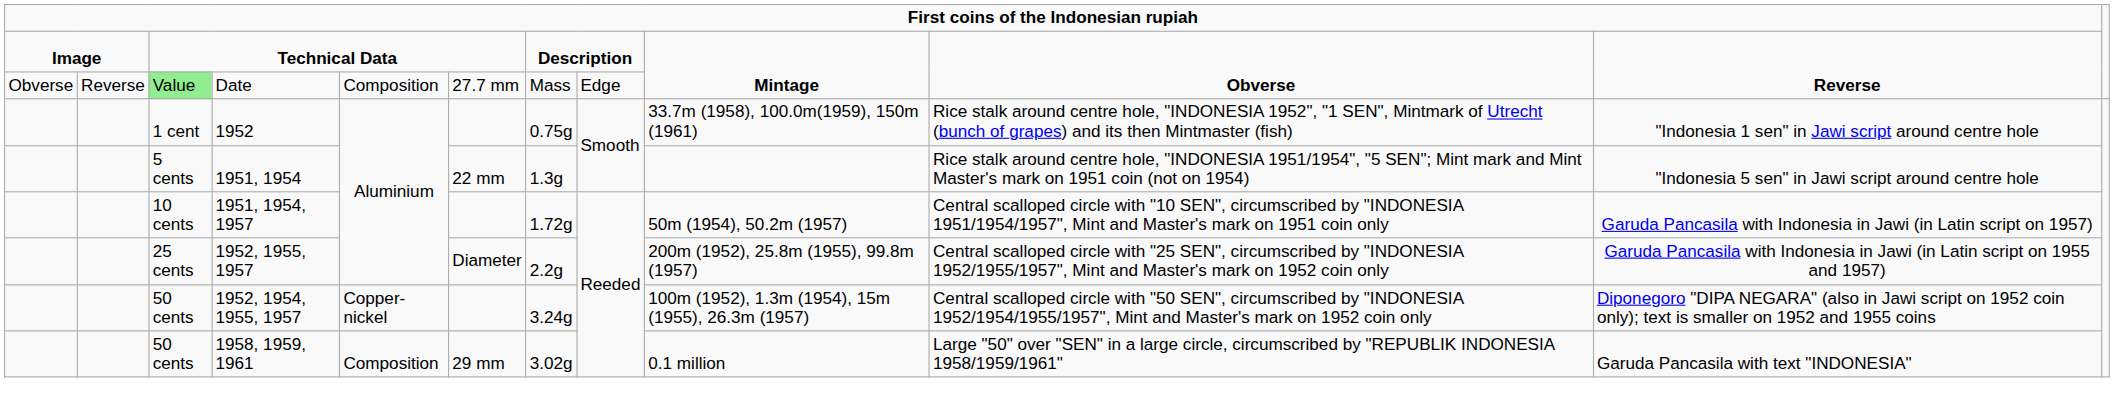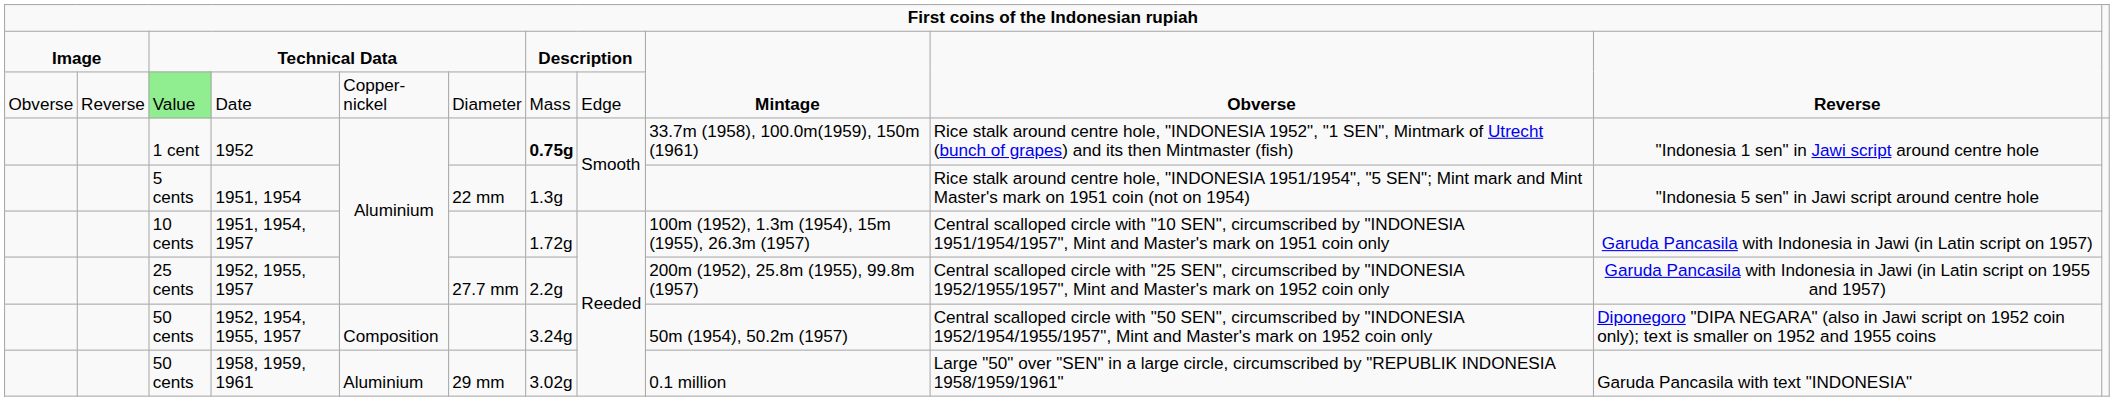Date | column 5: Composition -> Copper-nickel
Date | column 6: 27.7 mm -> Diameter
1952 | column 7: normal -> bold
1951, 1954, 1957 | column 9: 50m (1954), 50.2m (1957) -> 100m (1952), 1.3m (1954), 15m (1955), 26.3m (1957)
1952, 1955, 1957 | column 6: Diameter -> 27.7 mm
1952, 1954, 1955, 1957 | column 5: Copper-nickel -> Composition
1952, 1954, 1955, 1957 | column 9: 100m (1952), 1.3m (1954), 15m (1955), 26.3m (1957) -> 50m (1954), 50.2m (1957)
1958, 1959, 1961 | column 5: Composition -> Aluminium
